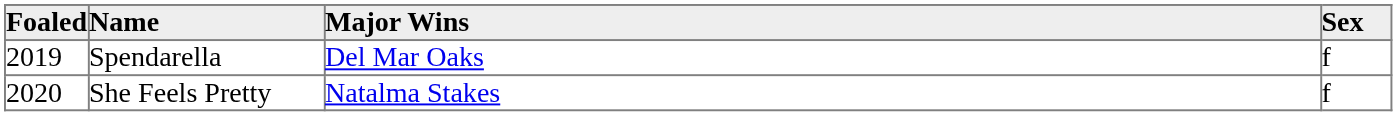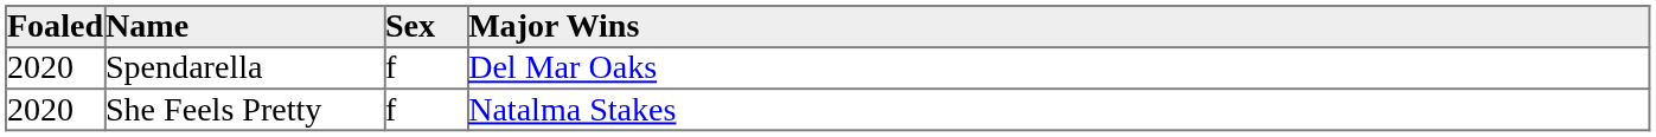columns swapped: Sex <-> Major Wins
Spendarella | Foaled: 2019 -> 2020
